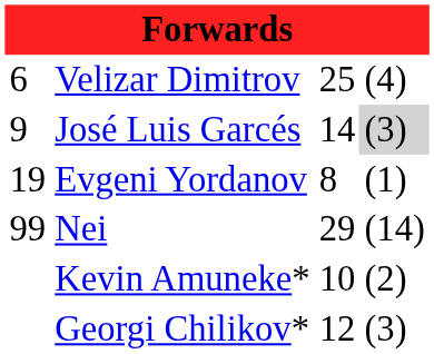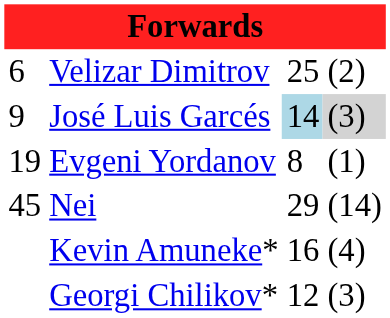Velizar Dimitrov | column 4: (4) -> (2)
José Luis Garcés | column 3: no background -> lightblue background
Nei | column 1: 99 -> 45
Kevin Amuneke* | column 3: 10 -> 16
Kevin Amuneke* | column 4: (2) -> (4)
